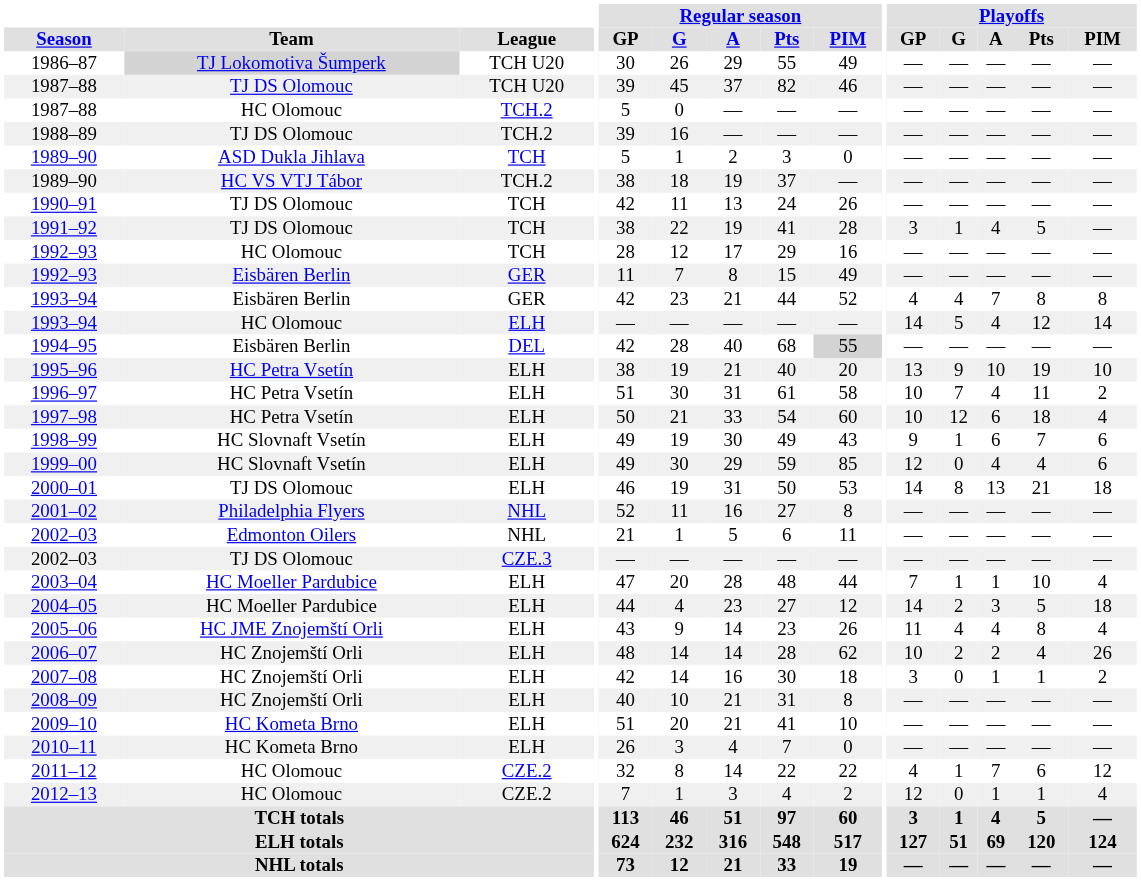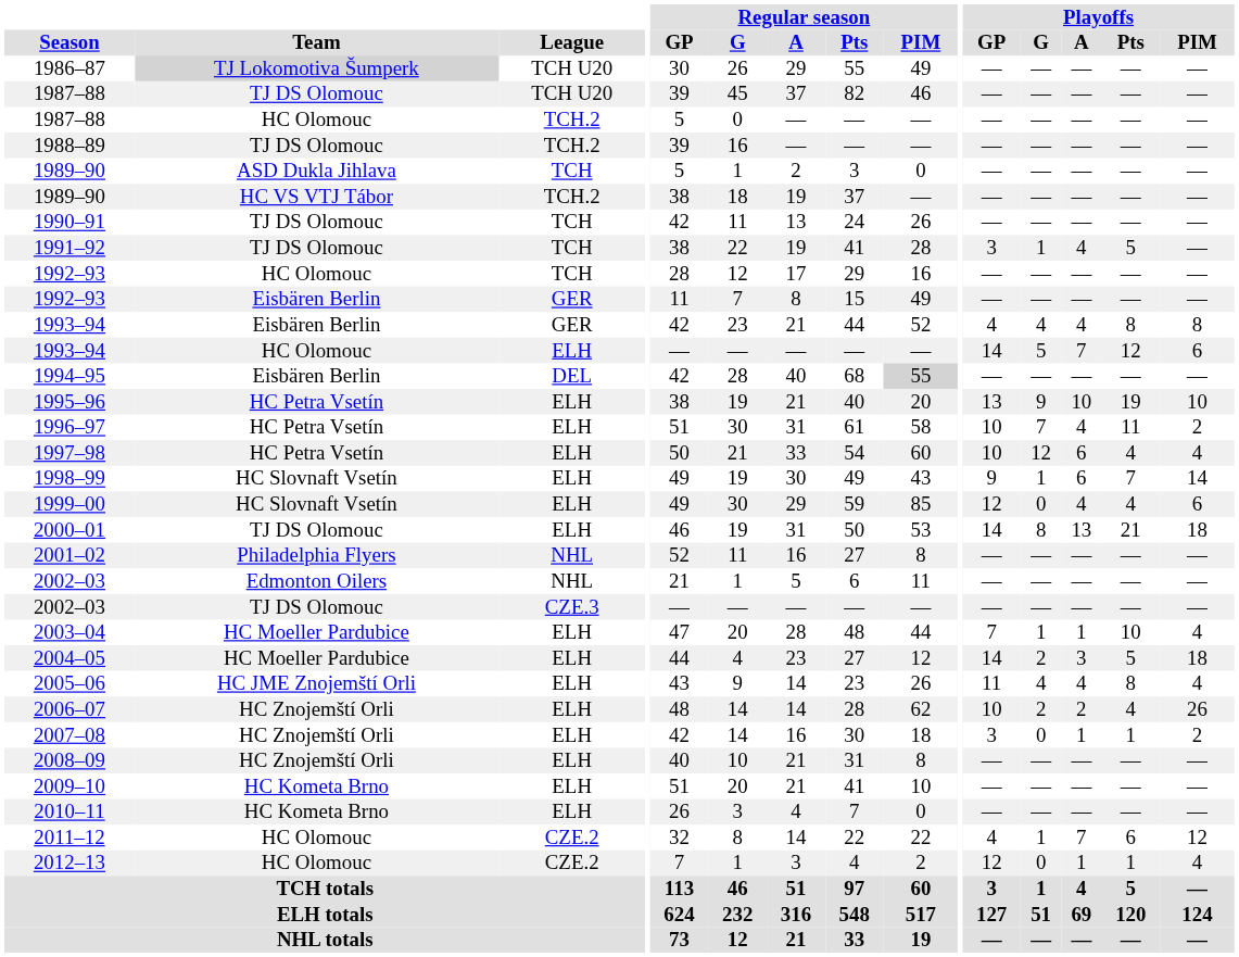1993–94 / GER | Playoffs / A: 7 -> 4
1993–94 / ELH | Playoffs / A: 4 -> 7
1993–94 / ELH | Playoffs / PIM: 14 -> 6
1997–98 | Playoffs / Pts: 18 -> 4
1998–99 | Playoffs / PIM: 6 -> 14
